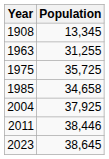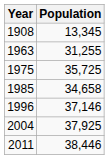+ row: 1996 | 37,146
- row: 2023 | 38,645
